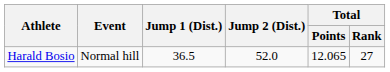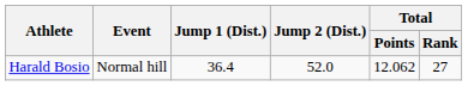Harald Bosio | Jump 1 (Dist.): 36.5 -> 36.4
Harald Bosio | Total / Points: 12.065 -> 12.062
